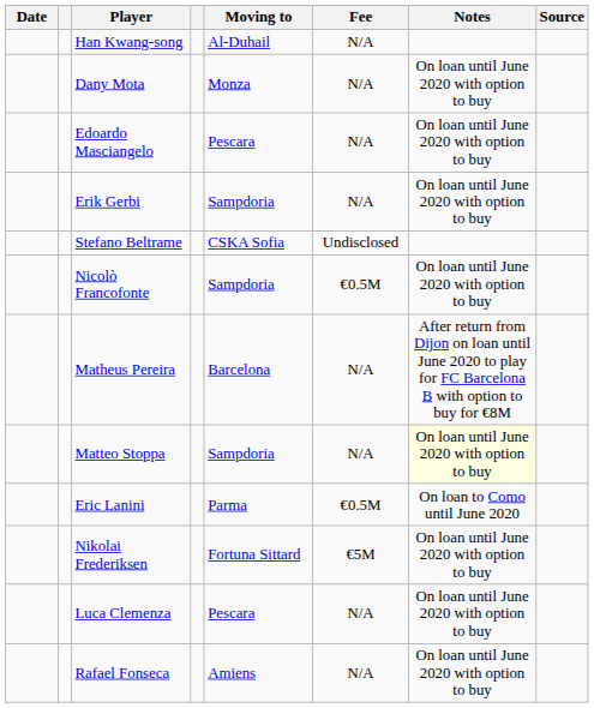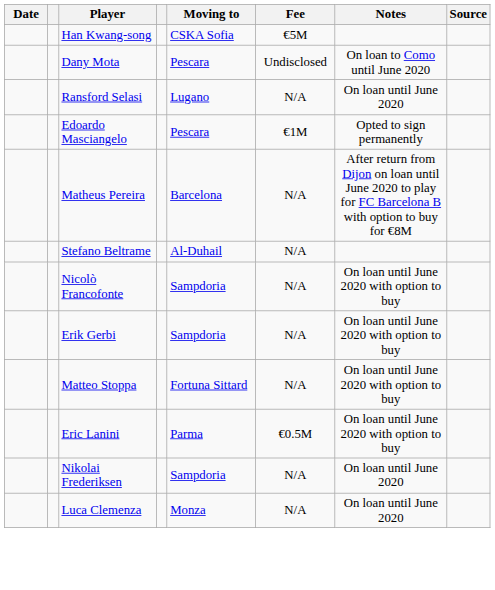Han Kwang-song | Moving to: Al-Duhail -> CSKA Sofia
Han Kwang-song | Fee: N/A -> €5M
Dany Mota | Moving to: Monza -> Pescara
Dany Mota | Fee: N/A -> Undisclosed
Dany Mota | Notes: On loan until June 2020 with option to buy -> On loan to Como until June 2020
+ row: Ransford Selasi | Lugano | N/A | On loan until June 2020
Edoardo Masciangelo | Fee: N/A -> €1M
Edoardo Masciangelo | Notes: On loan until June 2020 with option to buy -> Opted to sign permanently
rows swapped: Matheus Pereira <-> Erik Gerbi
Stefano Beltrame | Moving to: CSKA Sofia -> Al-Duhail
Stefano Beltrame | Fee: Undisclosed -> N/A
Nicolò Francofonte | Fee: €0.5M -> N/A
Matteo Stoppa | Moving to: Sampdoria -> Fortuna Sittard
Matteo Stoppa | Notes: lightyellow background -> no background
Eric Lanini | Notes: On loan to Como until June 2020 -> On loan until June 2020 with option to buy
Nikolai Frederiksen | Moving to: Fortuna Sittard -> Sampdoria
Nikolai Frederiksen | Fee: €5M -> N/A
Nikolai Frederiksen | Notes: On loan until June 2020 with option to buy -> On loan until June 2020
Luca Clemenza | Moving to: Pescara -> Monza
Luca Clemenza | Notes: On loan until June 2020 with option to buy -> On loan until June 2020
- row: Rafael Fonseca | Amiens | N/A | On loan until June 2020 with option to buy
